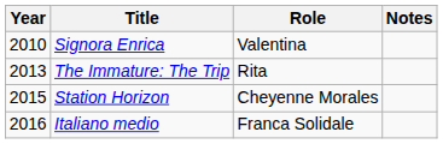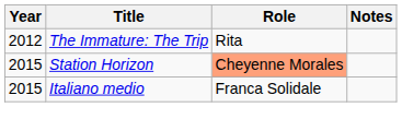- row: 2010 | Signora Enrica | Valentina
The Immature: The Trip | Year: 2013 -> 2012
Station Horizon | Role: no background -> lightsalmon background
Italiano medio | Year: 2016 -> 2015
